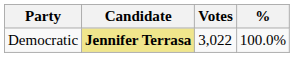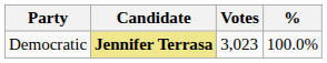Democratic | Votes: 3,022 -> 3,023
